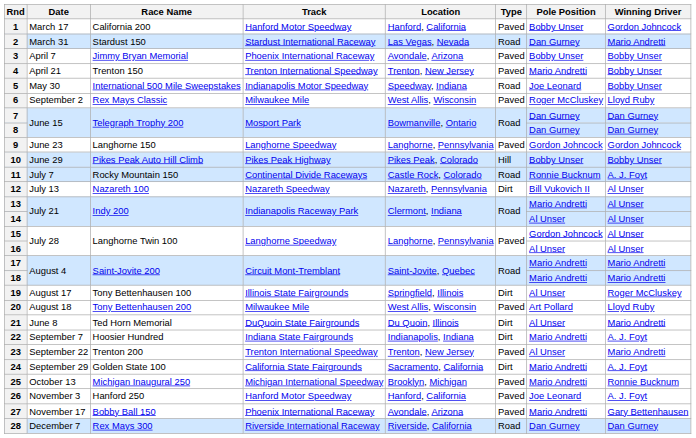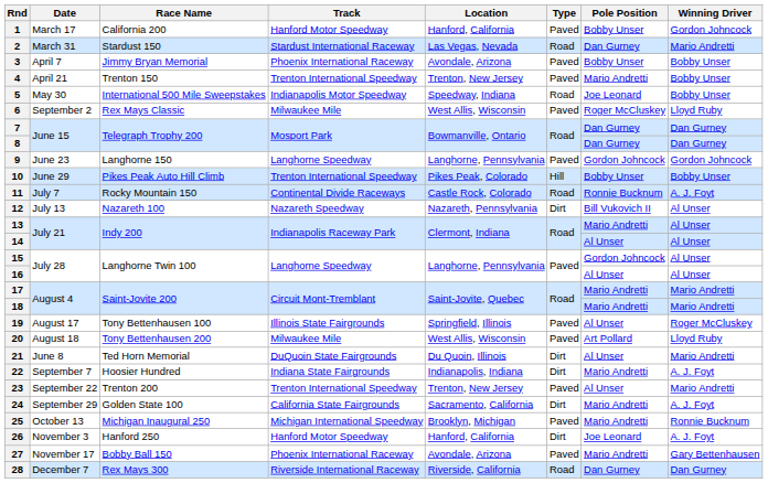10 | Track: Pikes Peak Highway -> Trenton International Speedway
19 | Type: Dirt -> Paved
26 | Type: Paved -> Dirt
